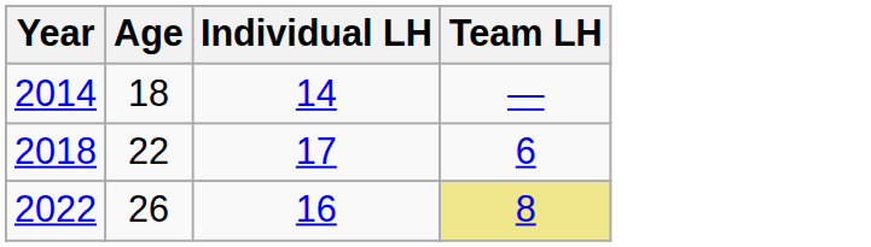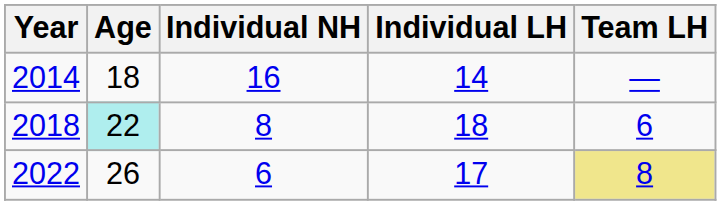+ column: Individual NH | 16 | 8 | 6
2018 | Age: no background -> paleturquoise background
2018 | Individual LH: 17 -> 18
2022 | Individual LH: 16 -> 17
